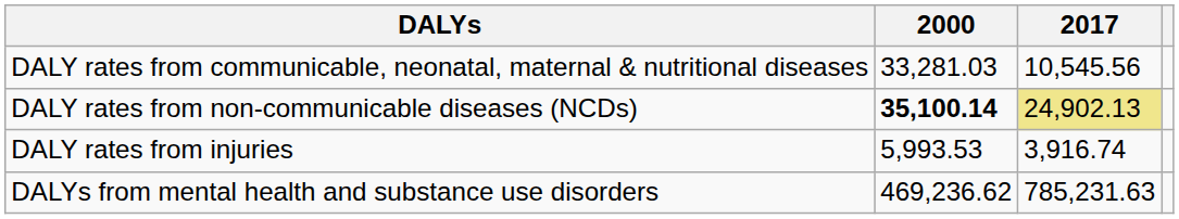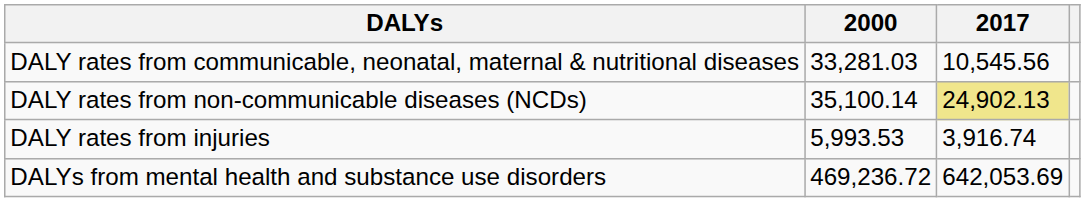DALY rates from non-communicable diseases (NCDs) | 2000: bold -> normal
DALYs from mental health and substance use disorders | 2000: 469,236.62 -> 469,236.72
DALYs from mental health and substance use disorders | 2017: 785,231.63 -> 642,053.69
